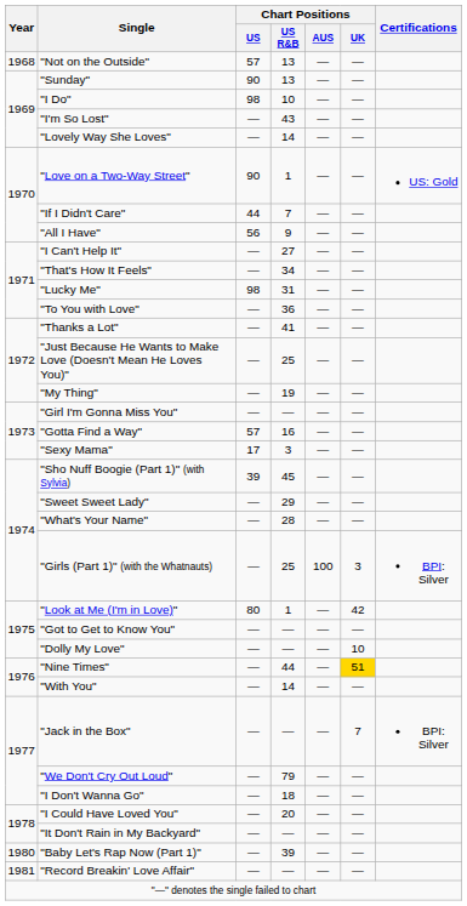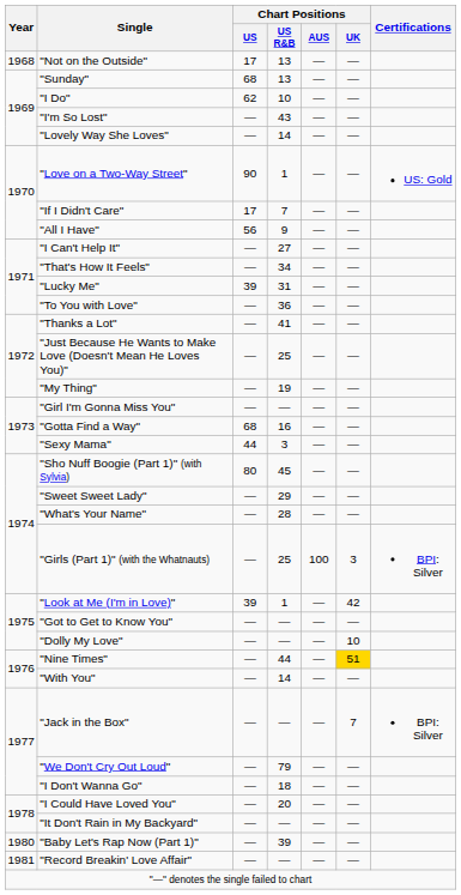"Not on the Outside" | Chart Positions / US: 57 -> 17
"Sunday" | Chart Positions / US: 90 -> 68
"I Do" | Chart Positions / US: 98 -> 62
"If I Didn't Care" | Chart Positions / US: 44 -> 17
"Lucky Me" | Chart Positions / US: 98 -> 39
"Gotta Find a Way" | Chart Positions / US: 57 -> 68
"Sexy Mama" | Chart Positions / US: 17 -> 44
"Sho Nuff Boogie (Part 1)" (with Sylvia) | Chart Positions / US: 39 -> 80
"Look at Me (I'm in Love)" | Chart Positions / US: 80 -> 39
